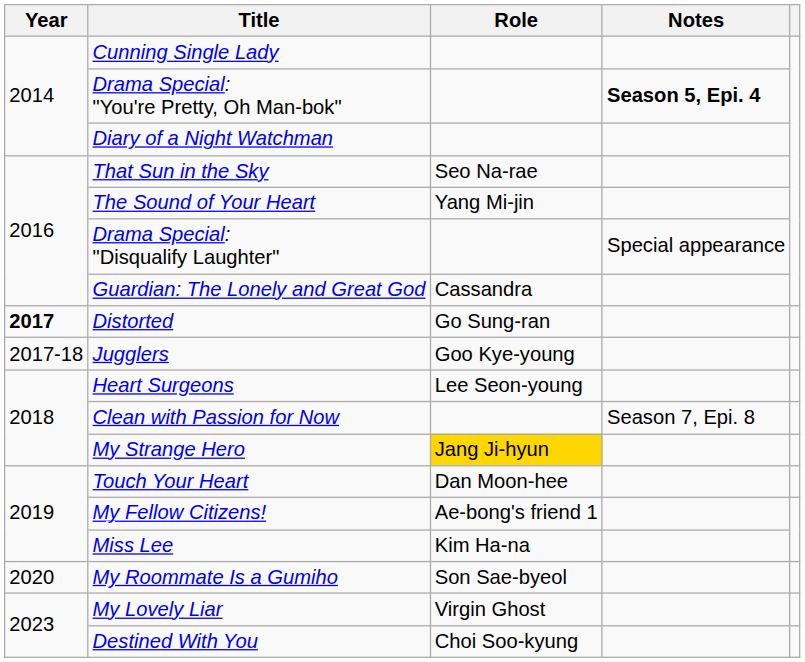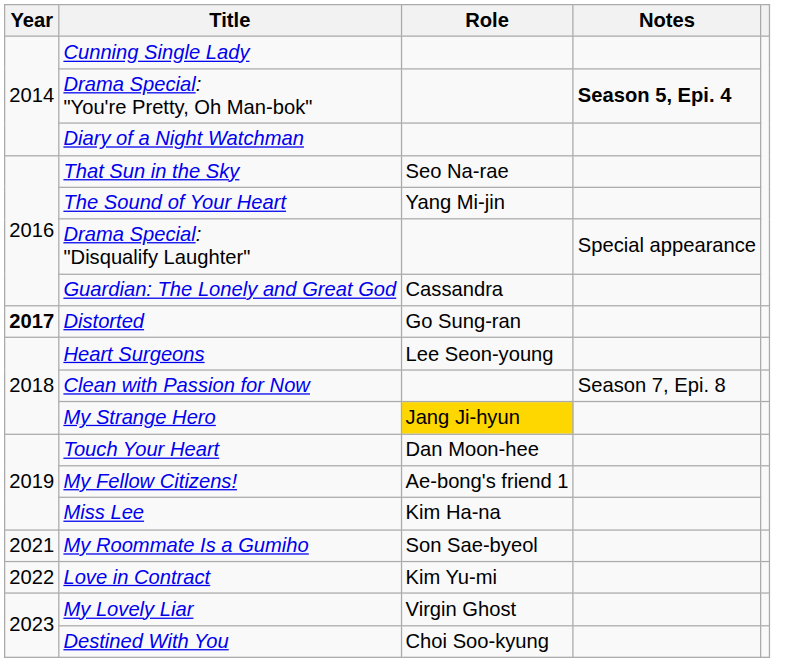- row: 2017-18 | Jugglers | Goo Kye-young
My Roommate Is a Gumiho | Year: 2020 -> 2021
+ row: 2022 | Love in Contract | Kim Yu-mi
